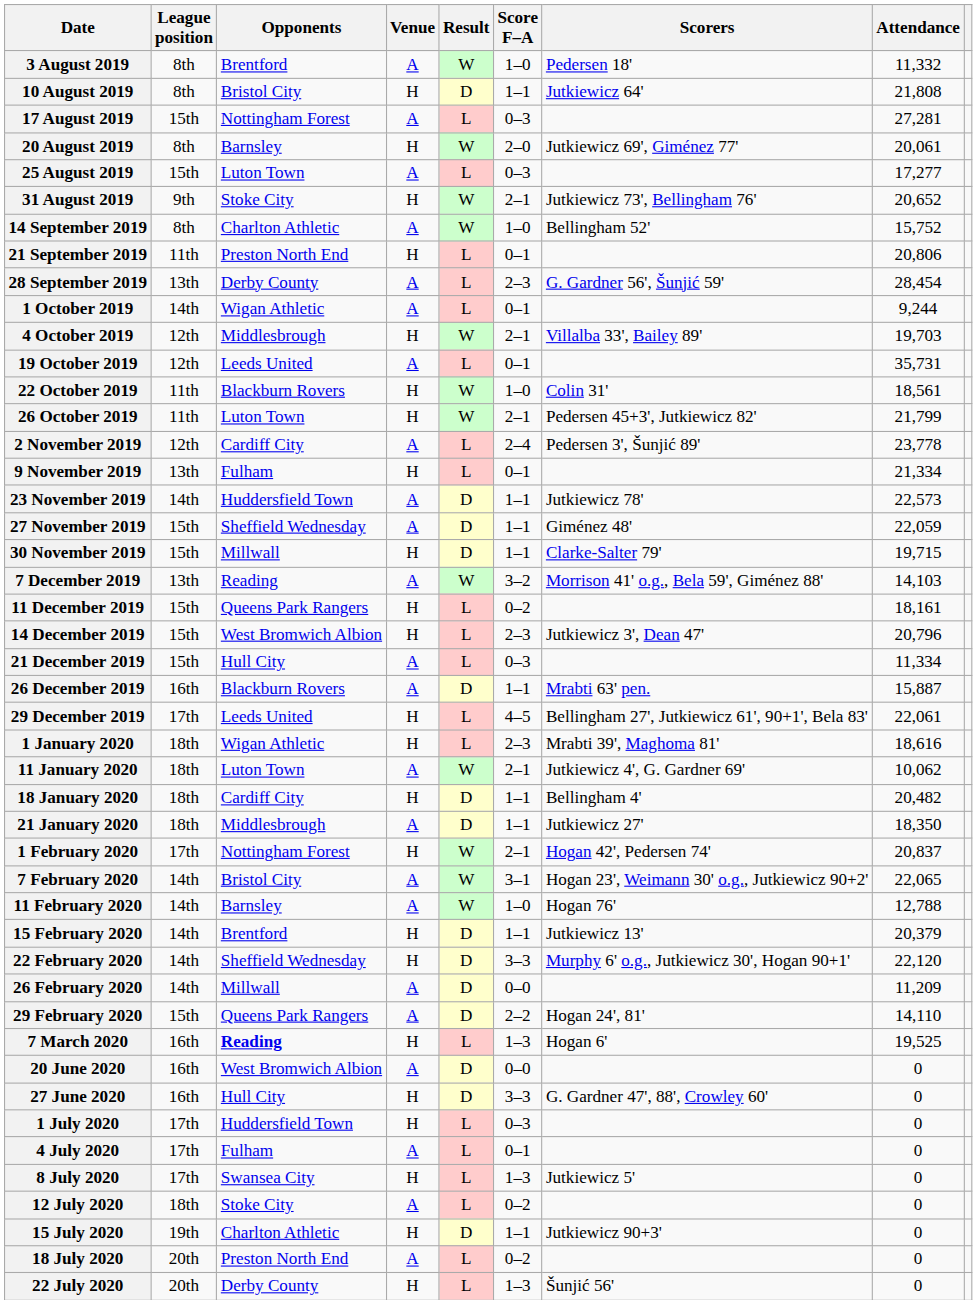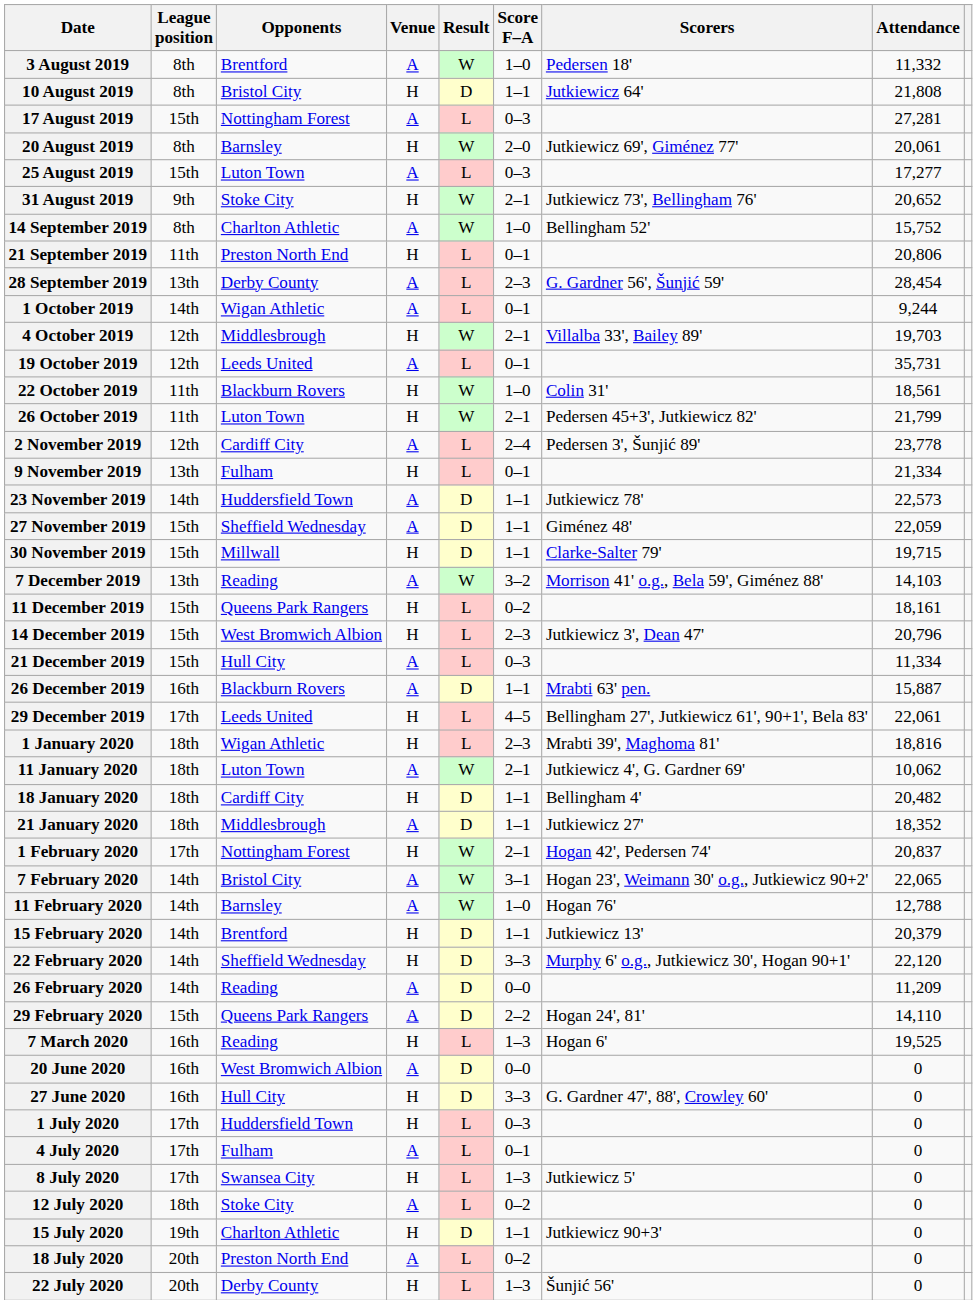1 January 2020 | Attendance: 18,616 -> 18,816
21 January 2020 | Attendance: 18,350 -> 18,352
26 February 2020 | Opponents: Millwall -> Reading
7 March 2020 | Opponents: bold -> normal
